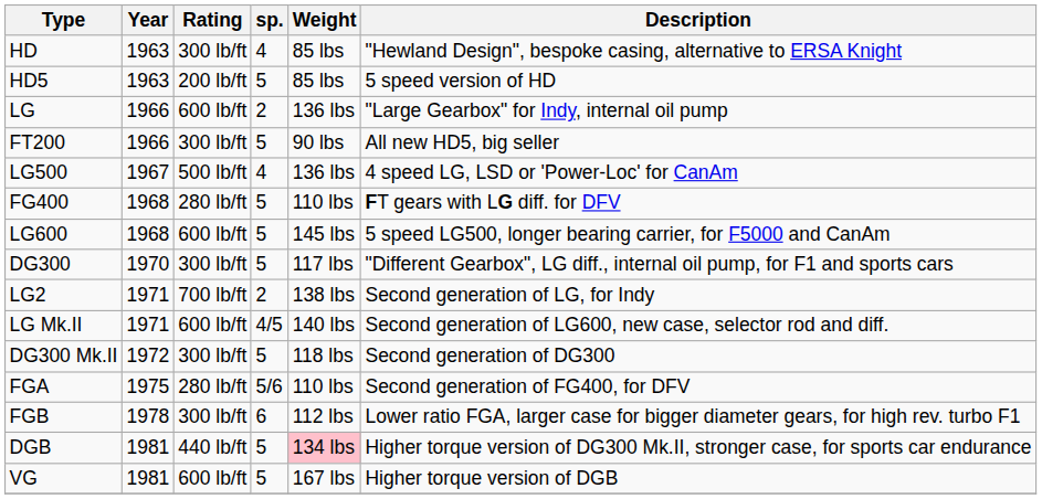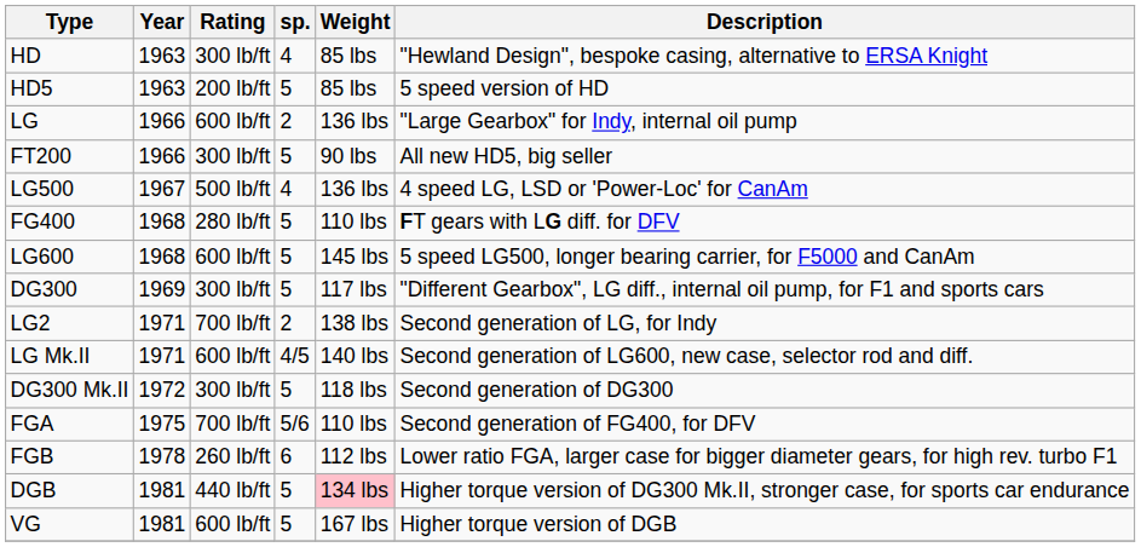DG300 | Year: 1970 -> 1969
FGA | Rating: 280 lb/ft -> 700 lb/ft
FGB | Rating: 300 lb/ft -> 260 lb/ft
